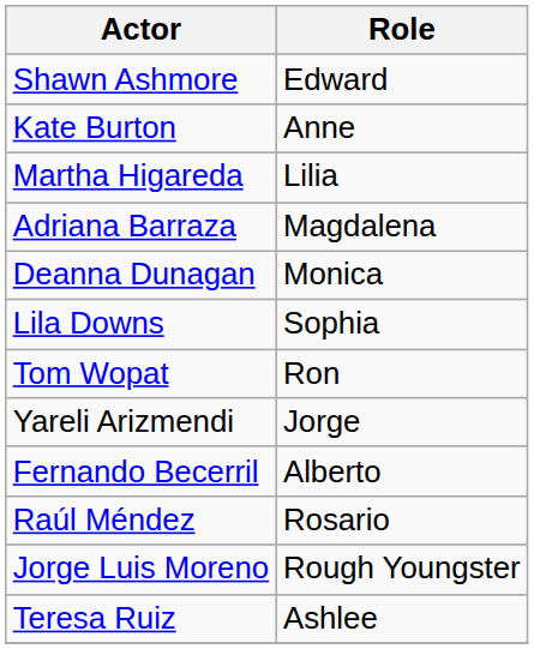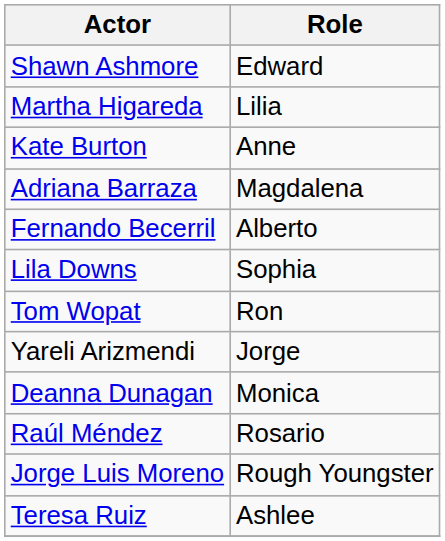rows swapped: Martha Higareda <-> Kate Burton
rows swapped: Fernando Becerril <-> Deanna Dunagan
